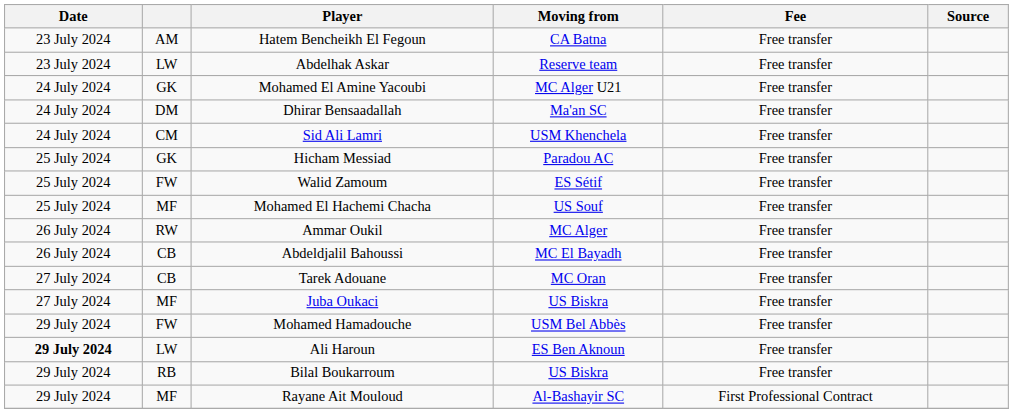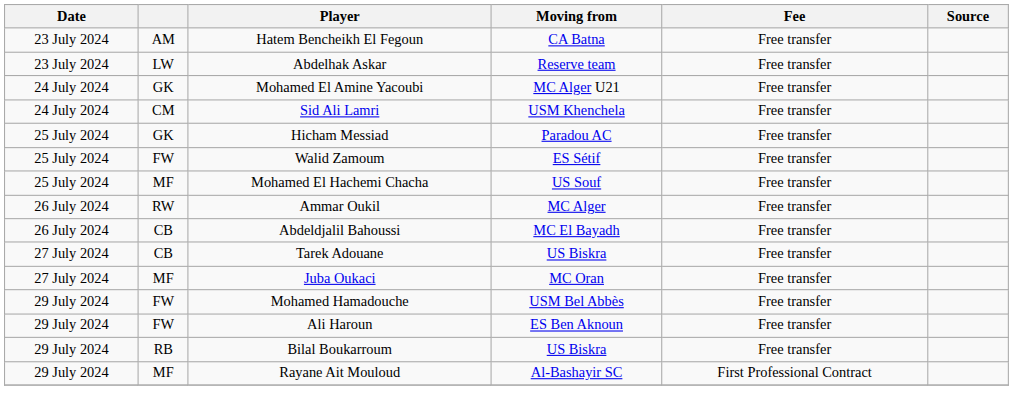- row: 24 July 2024 | DM | Dhirar Bensaadallah | Ma'an SC | Free transfer
Tarek Adouane | Moving from: MC Oran -> US Biskra
Juba Oukaci | Moving from: US Biskra -> MC Oran
Ali Haroun | Date: bold -> normal
Ali Haroun | column 2: LW -> FW
